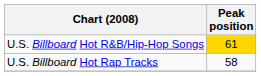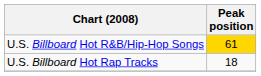U.S. Billboard Hot Rap Tracks | Peak position: 58 -> 18
